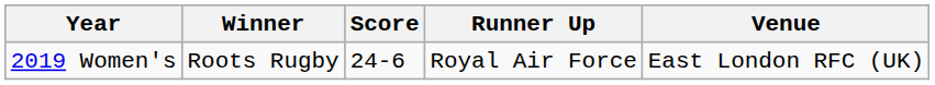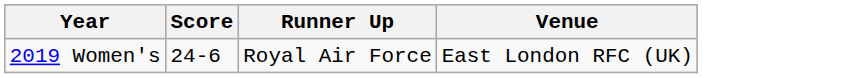- column: Winner | Roots Rugby
